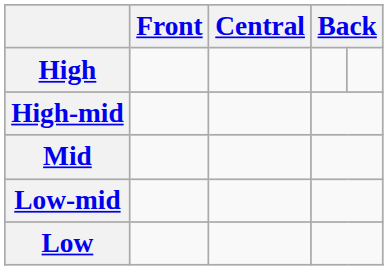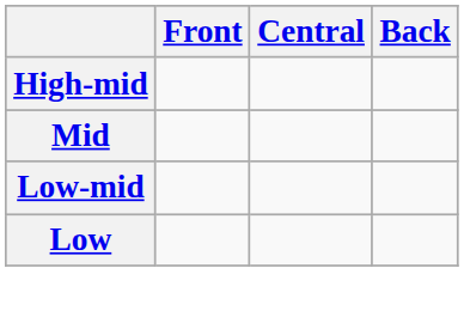- row: High
